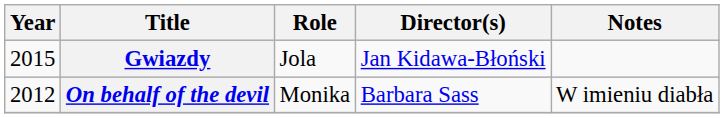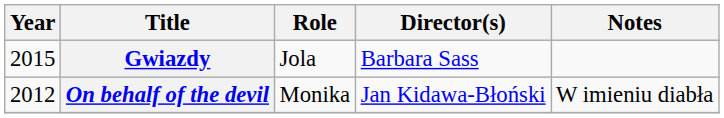Gwiazdy | Director(s): Jan Kidawa-Błoński -> Barbara Sass
On behalf of the devil | Director(s): Barbara Sass -> Jan Kidawa-Błoński
